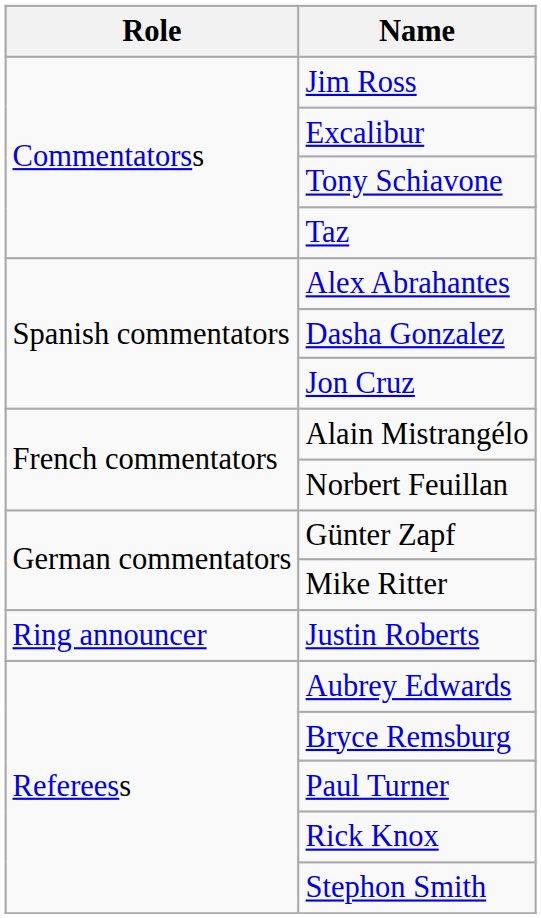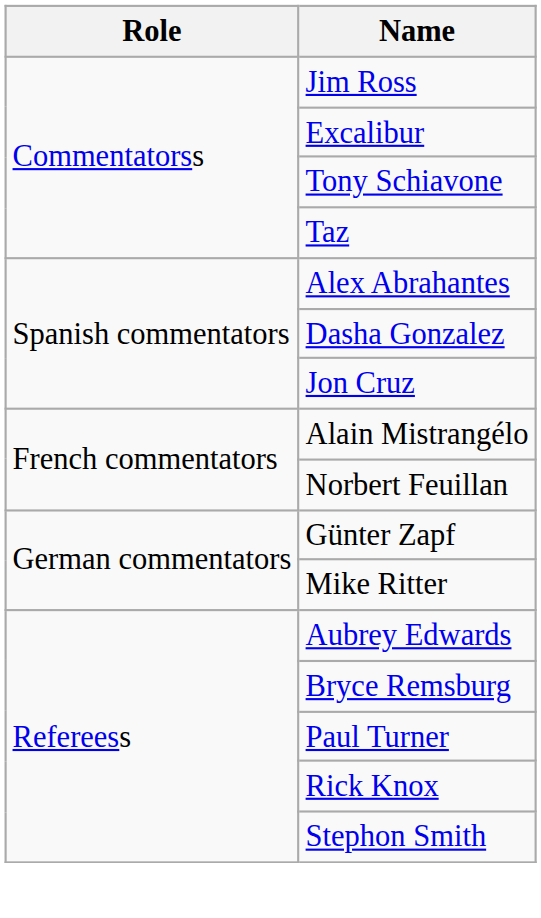- row: Ring announcer | Justin Roberts
